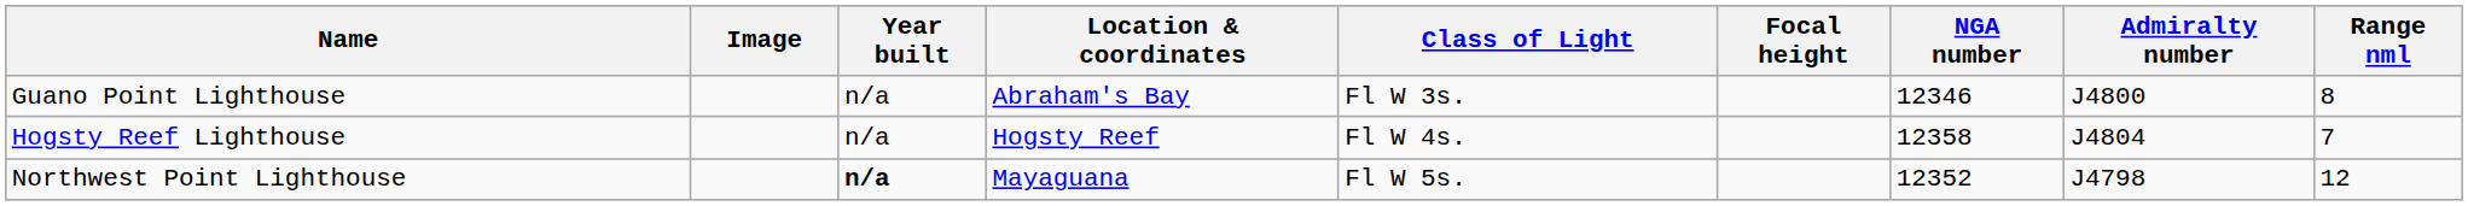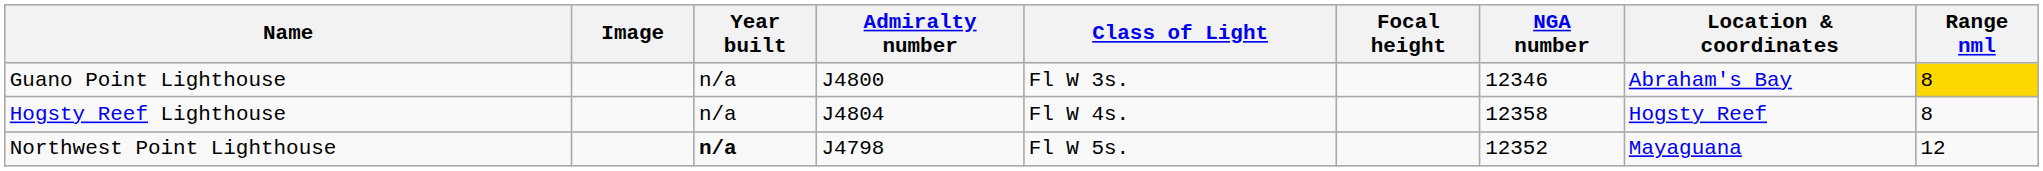columns swapped: Location & coordinates <-> Admiralty number
Guano Point Lighthouse | Range nml: no background -> gold background
Hogsty Reef Lighthouse | Range nml: 7 -> 8
